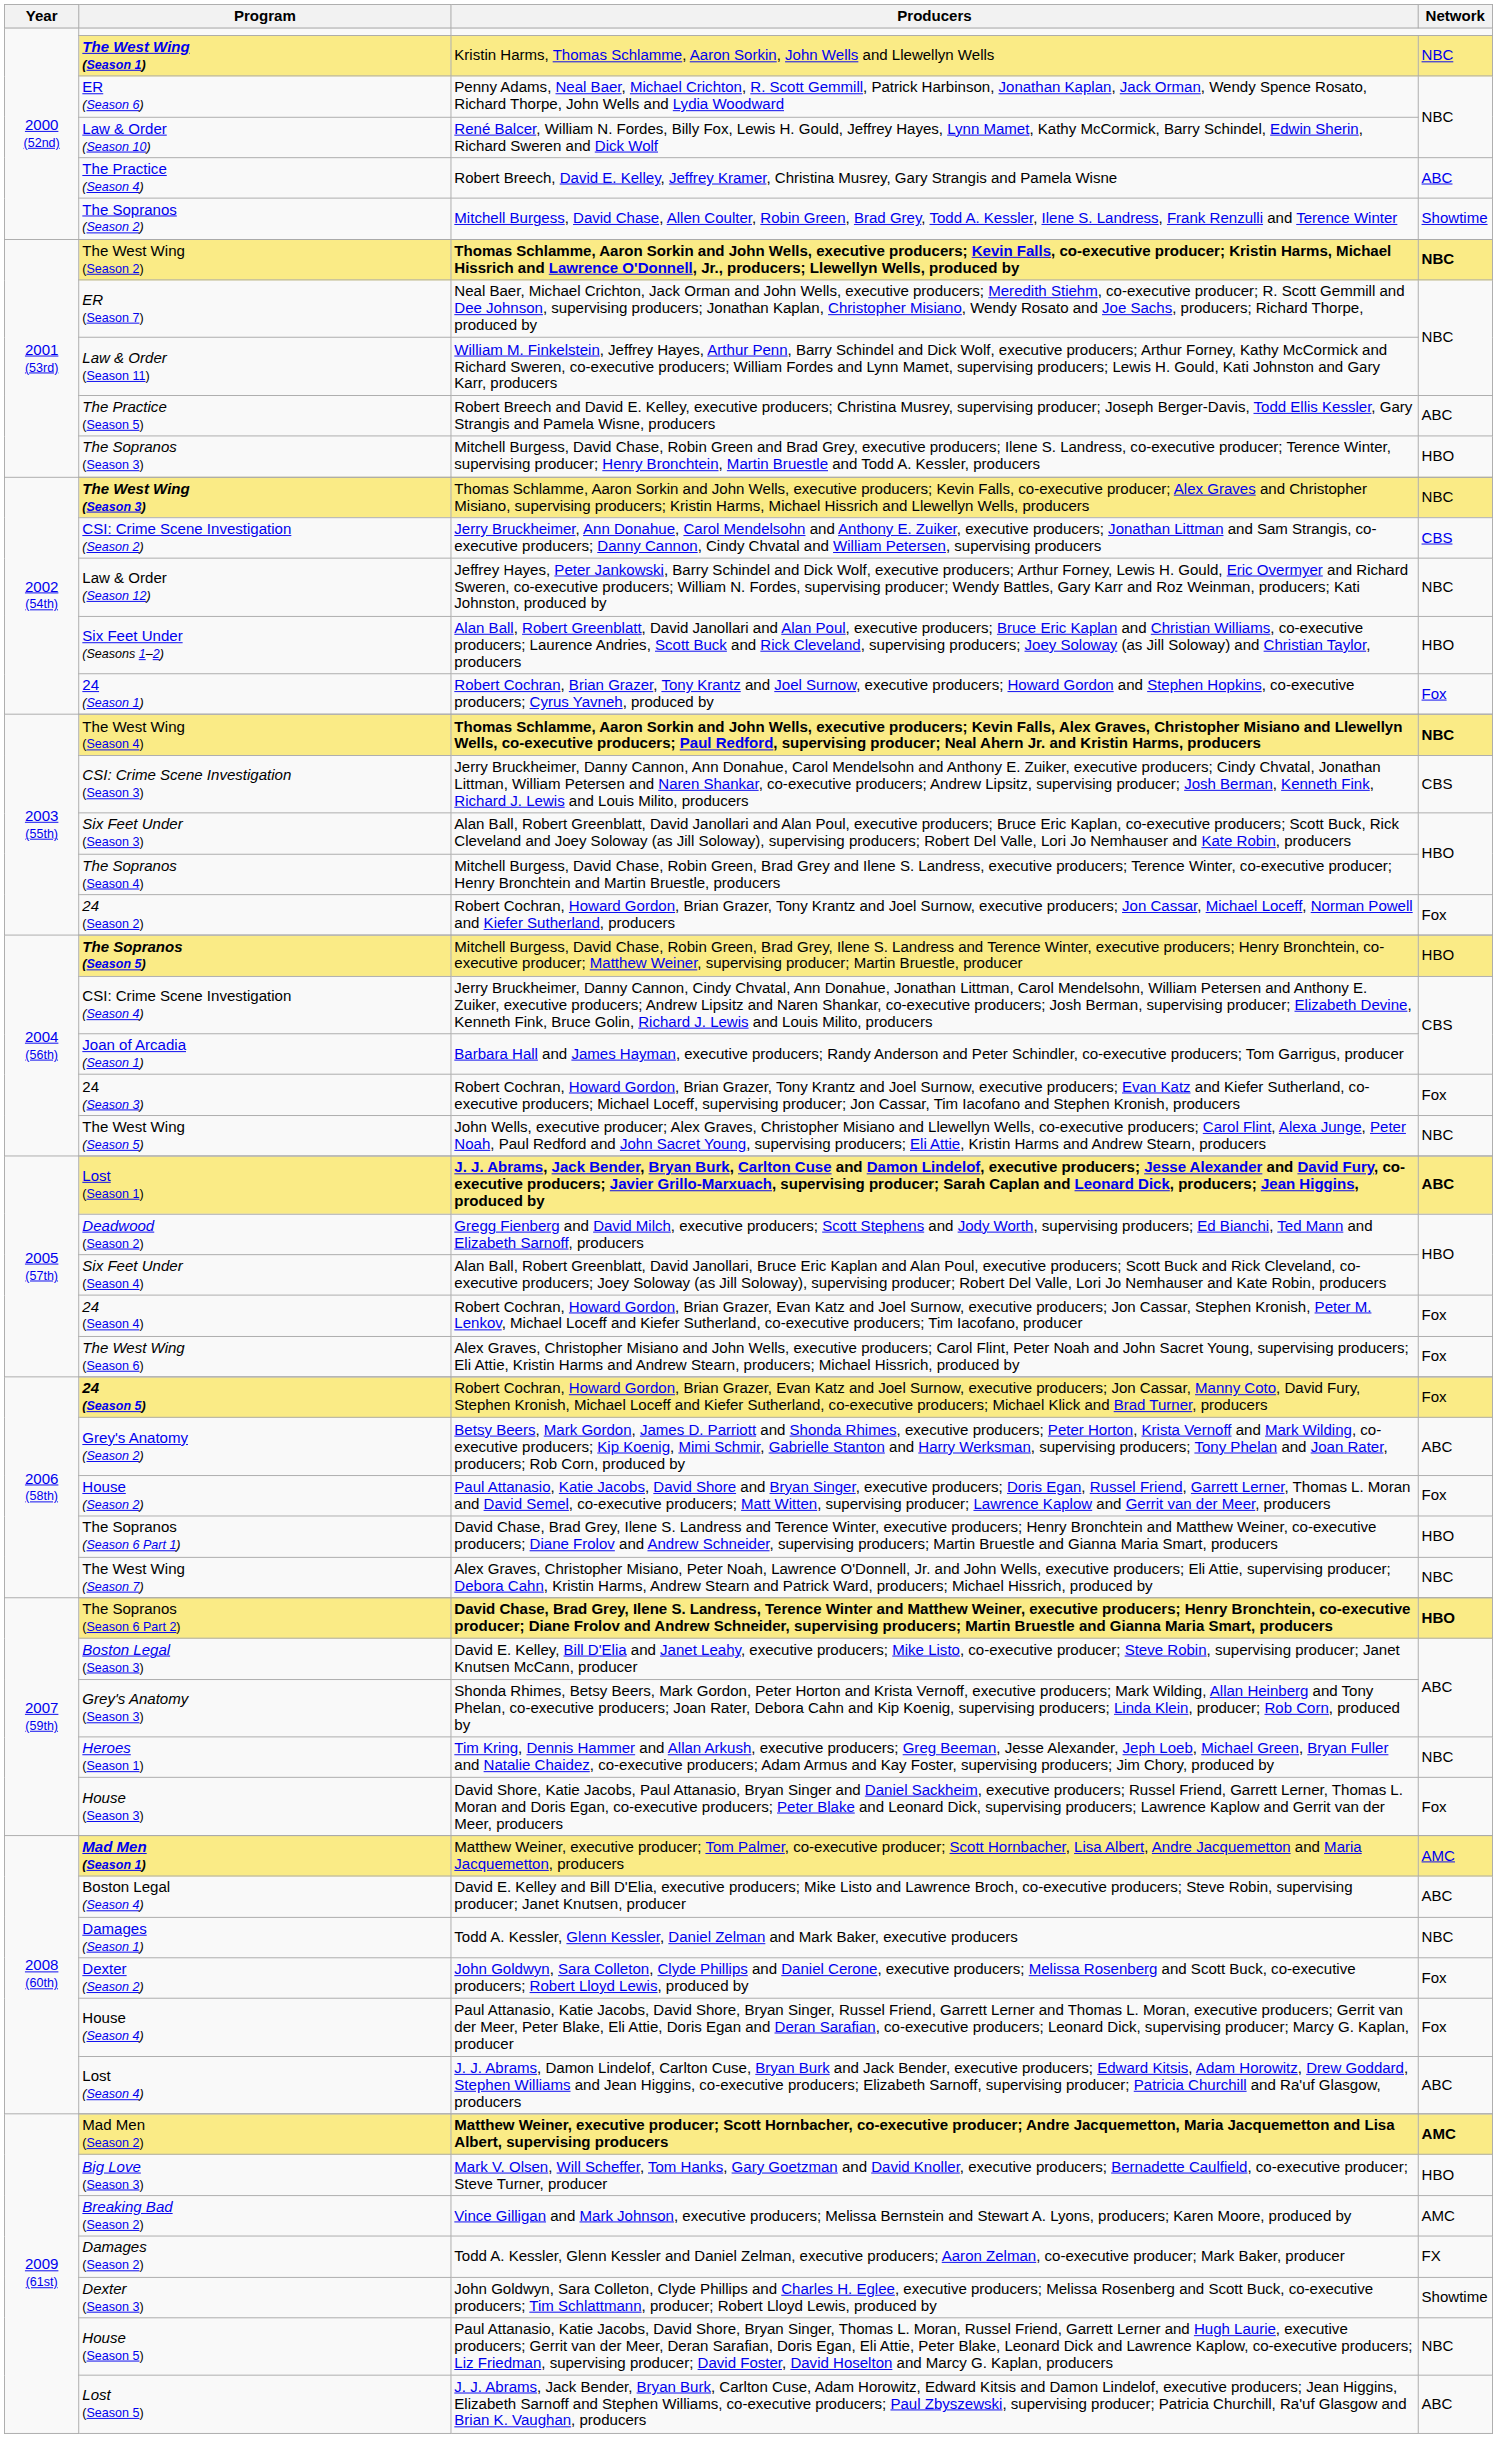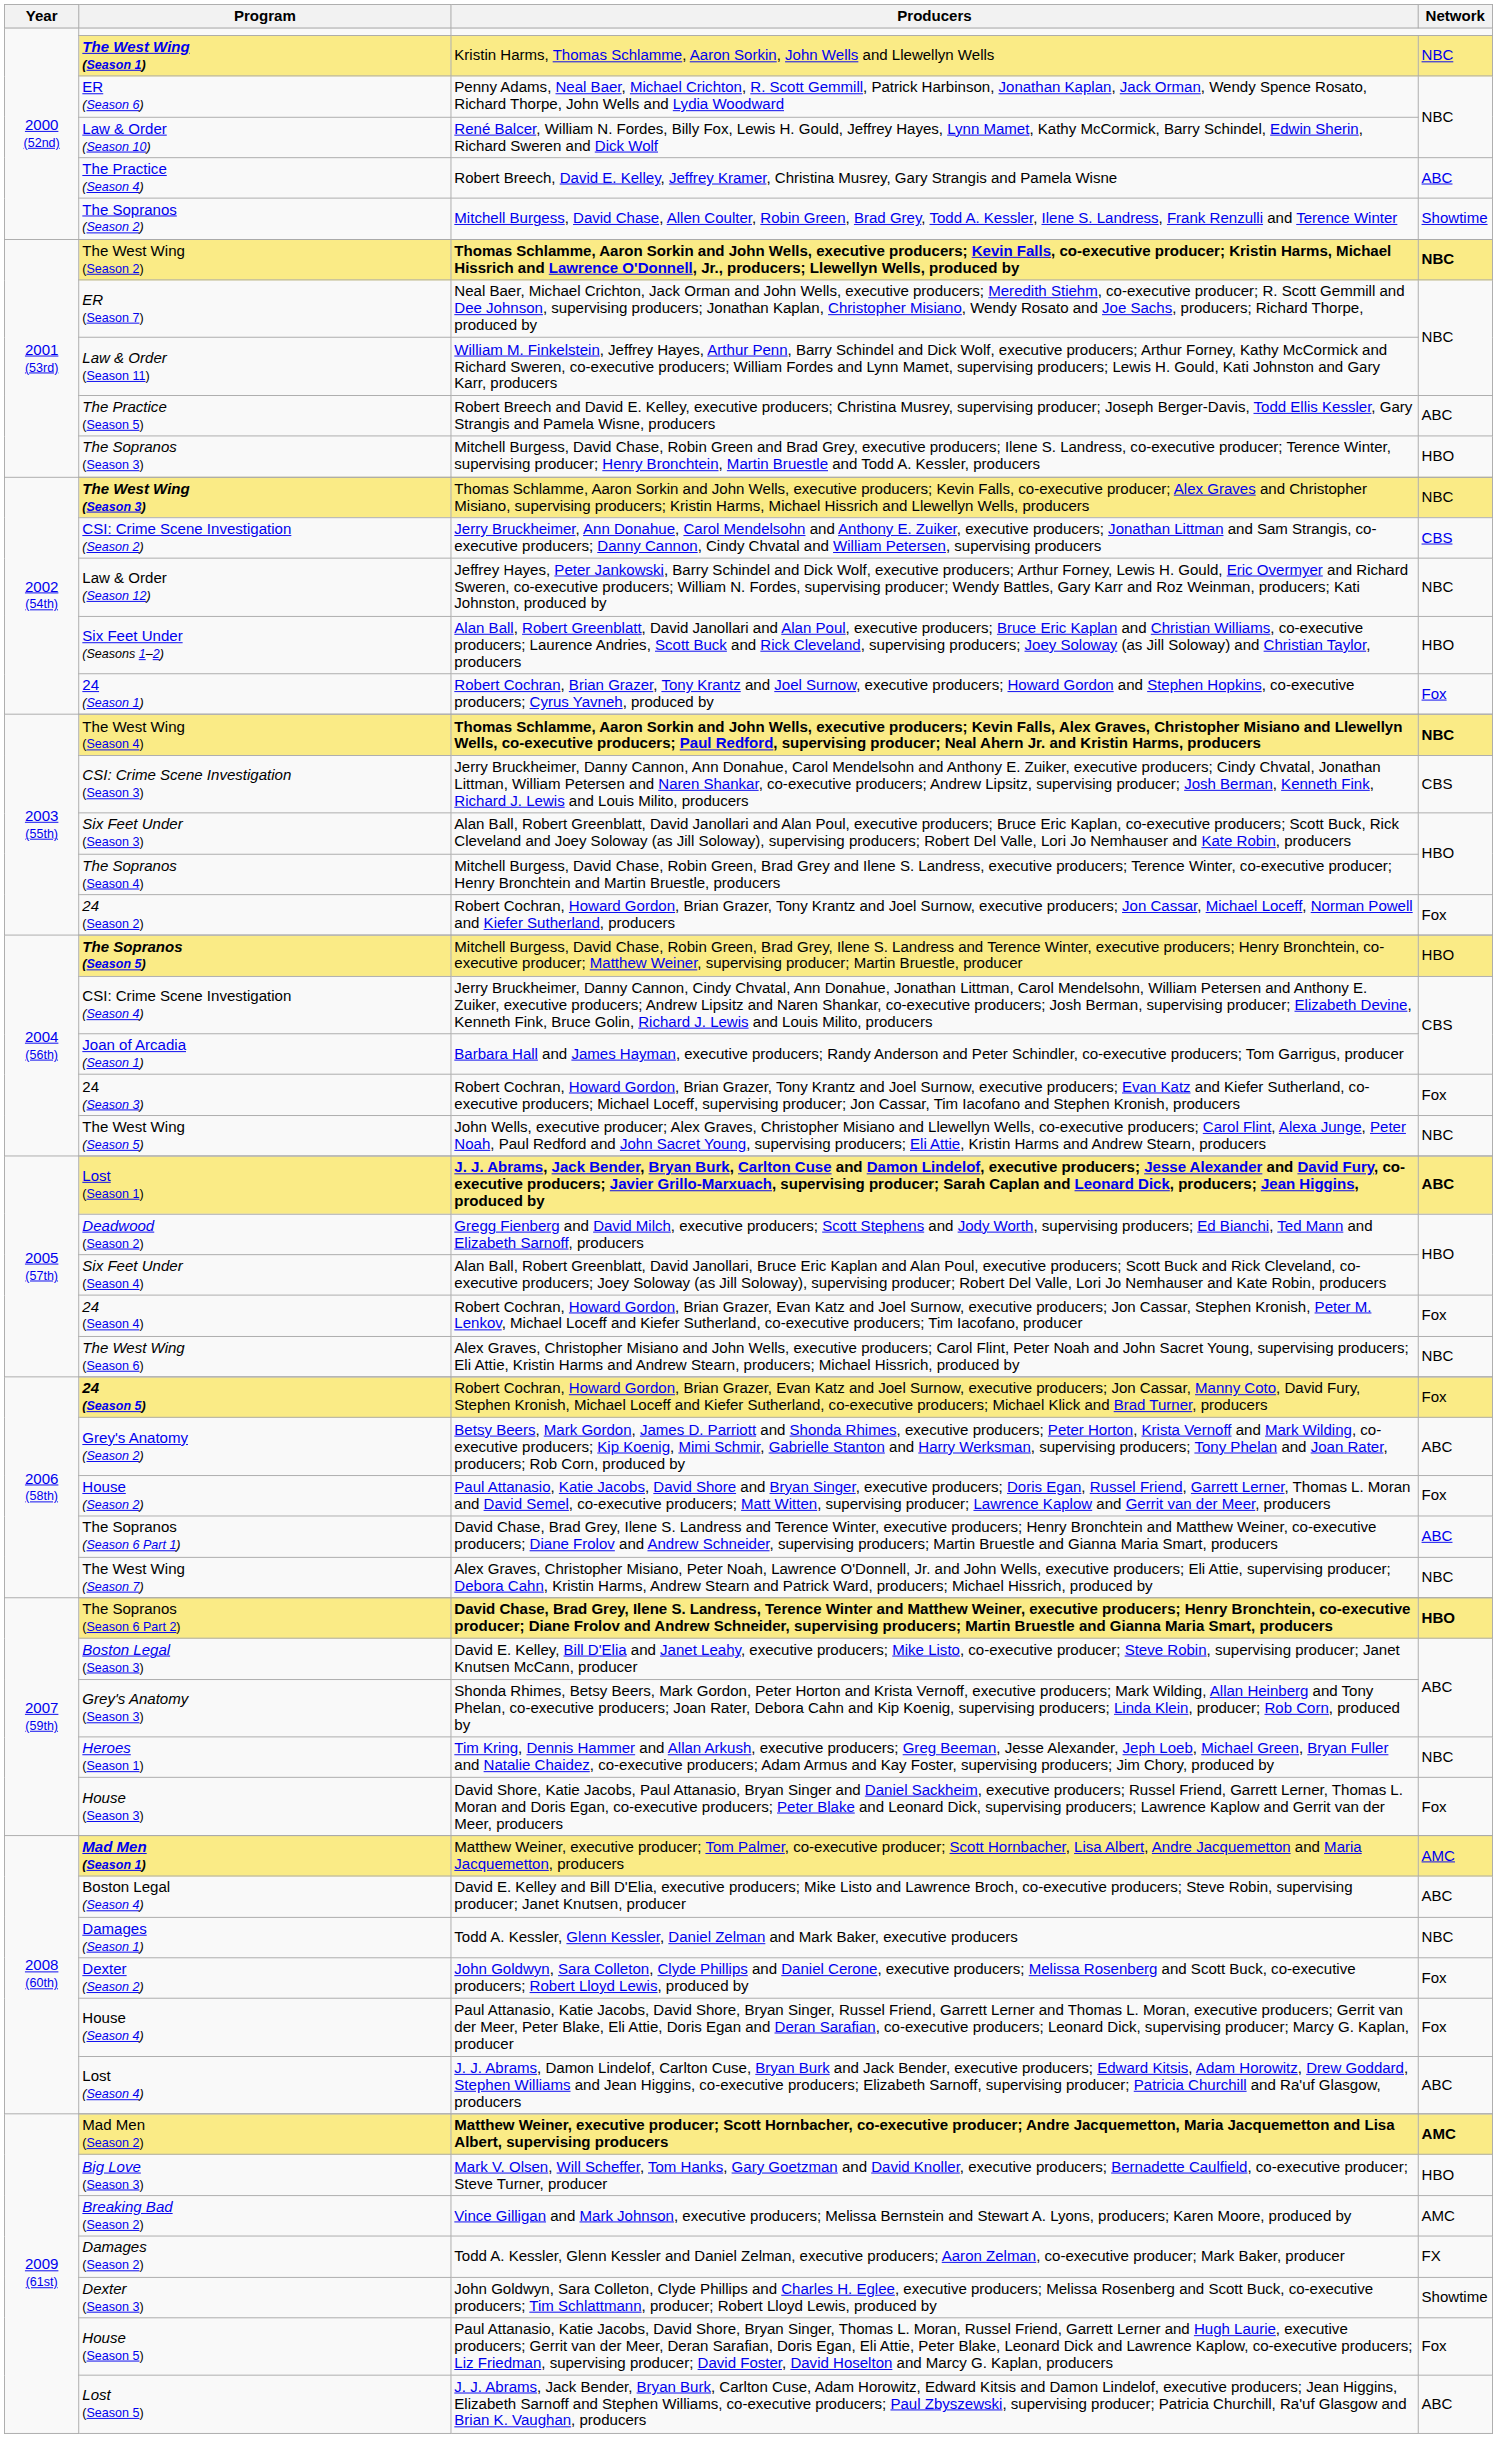The West Wing (Season 6) | Network: Fox -> NBC
The Sopranos (Season 6 Part 1) | Network: HBO -> ABC
House (Season 5) | Network: NBC -> Fox
